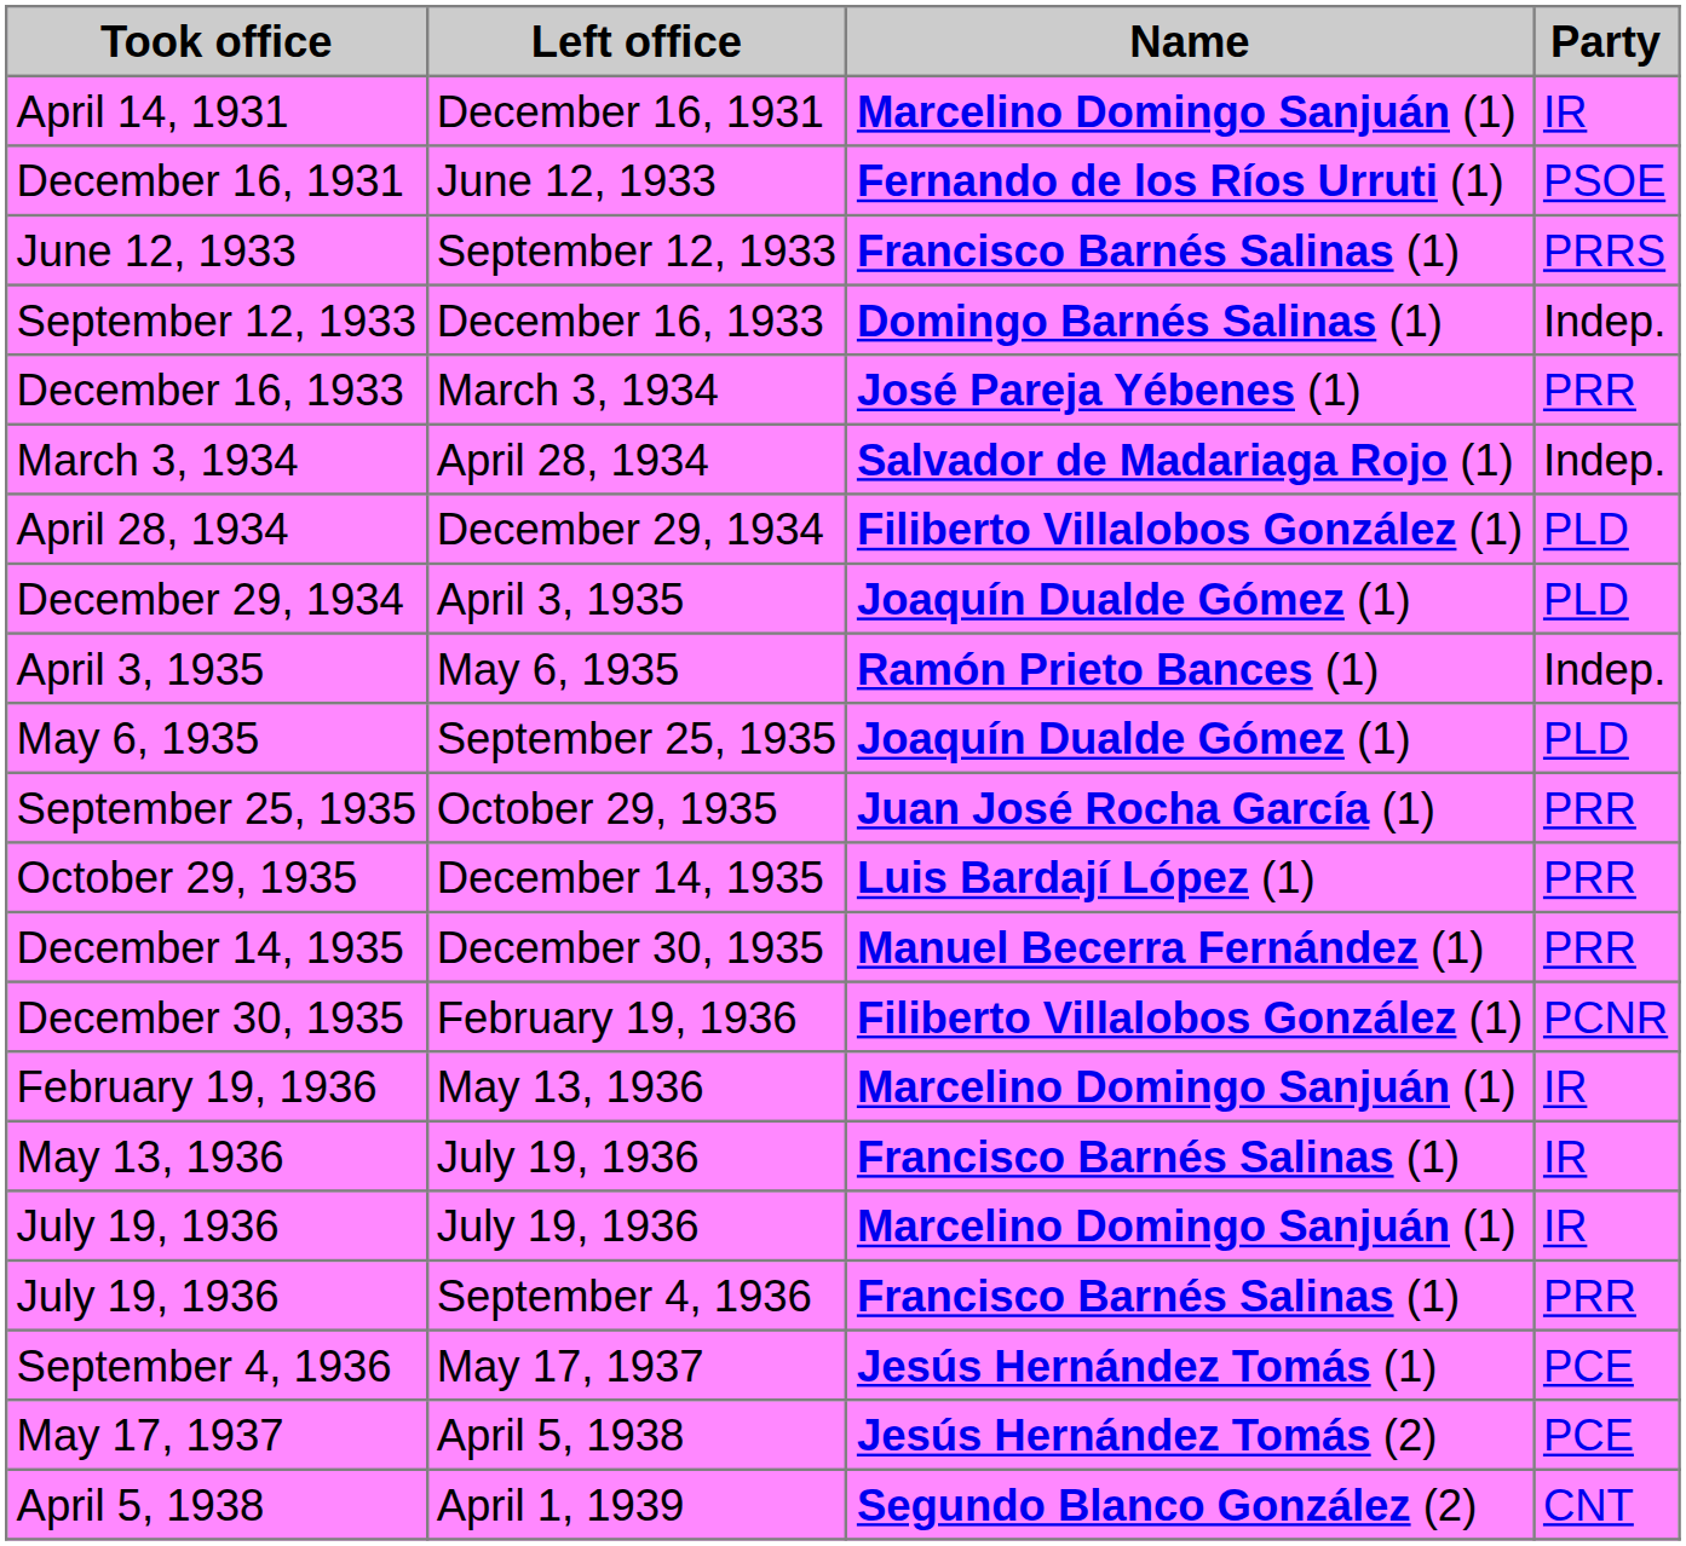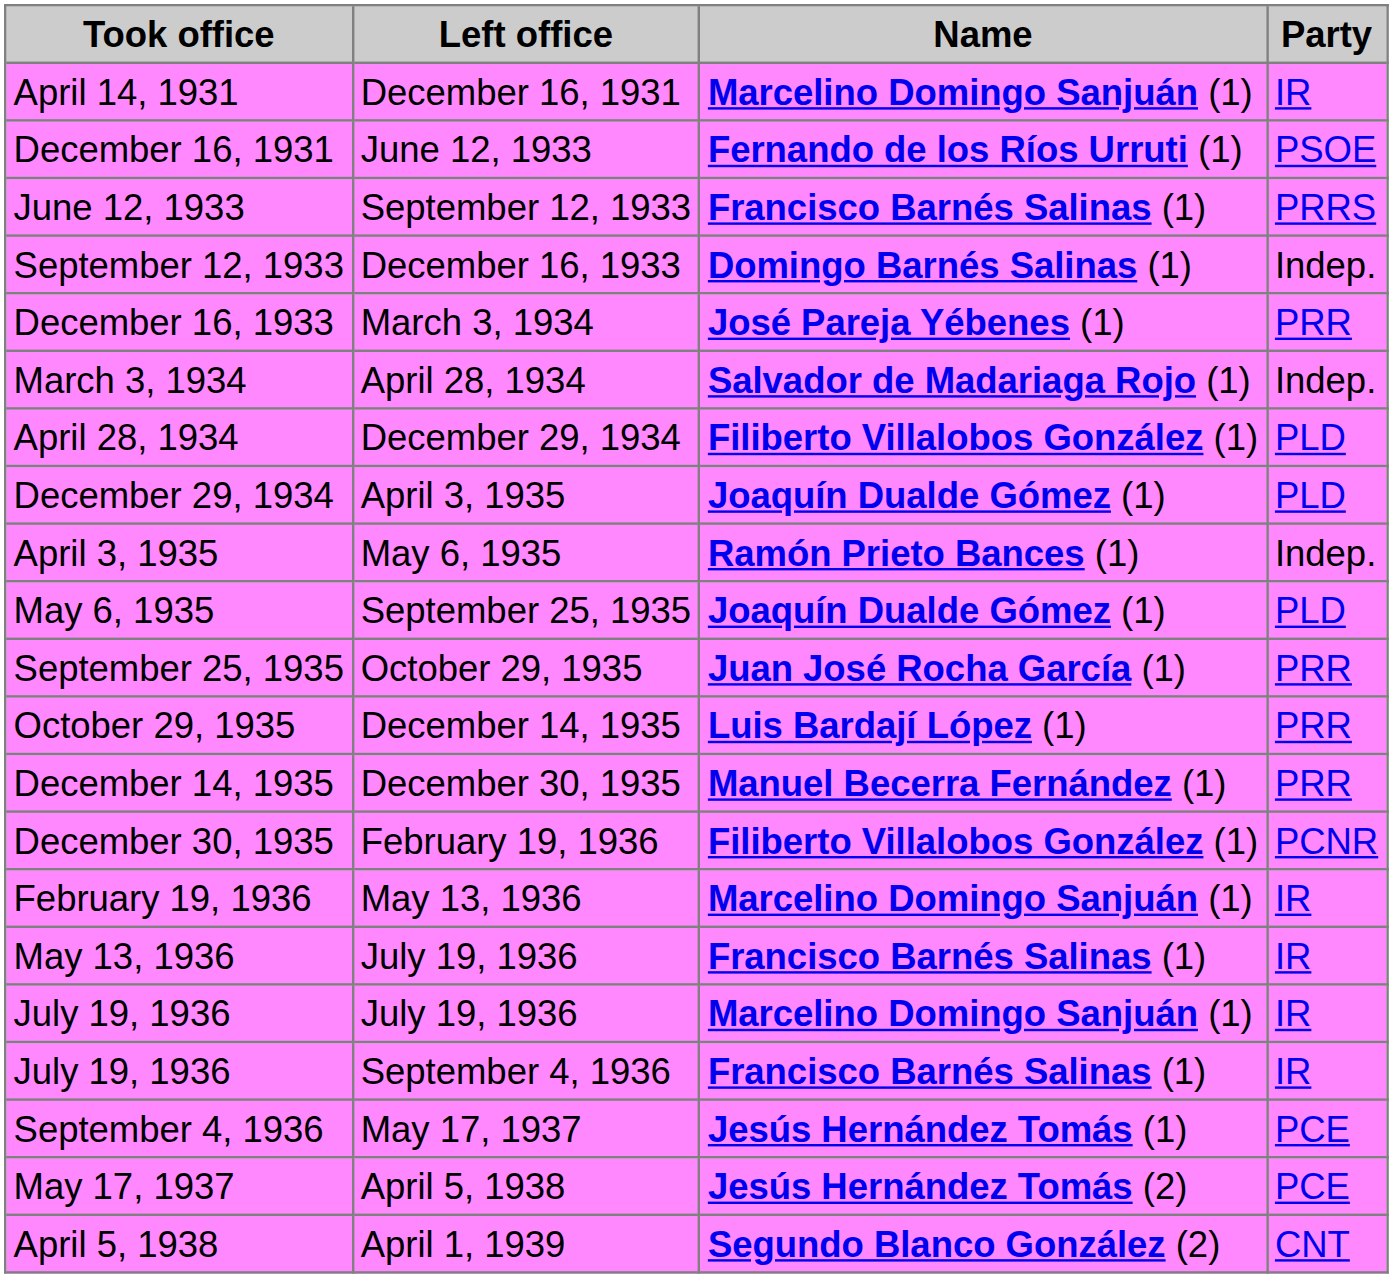July 19, 1936 / September 4, 1936 | Party: PRR -> IR
